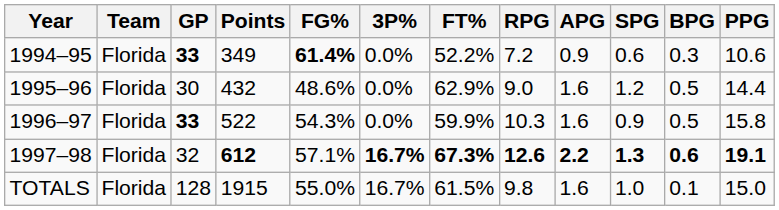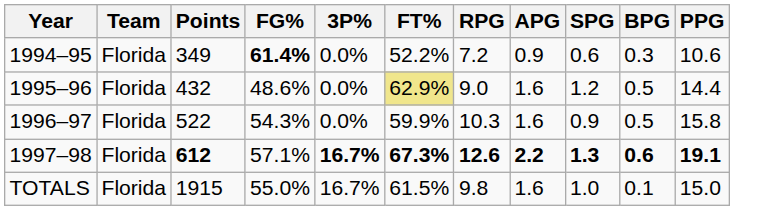- column: GP | 33 | 30 | 33 | 32 | 128
1995–96 | FT%: no background -> khaki background
